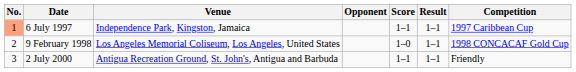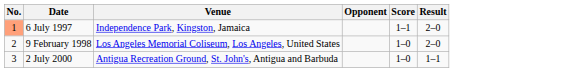- column: Competition | 1997 Caribbean Cup | 1998 CONCACAF Gold Cup | Friendly
6 July 1997 | Result: 1–1 -> 2–0
9 February 1998 | Result: 1–1 -> 2–0
2 July 2000 | Score: 1–1 -> 1–0
